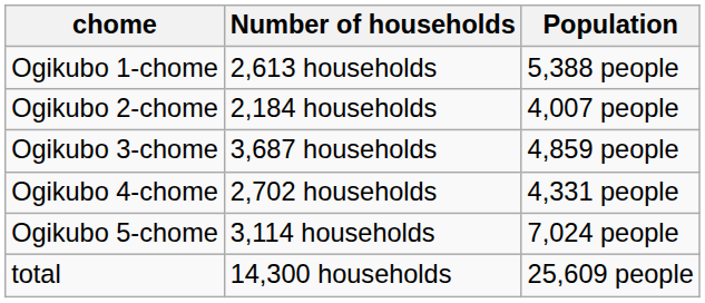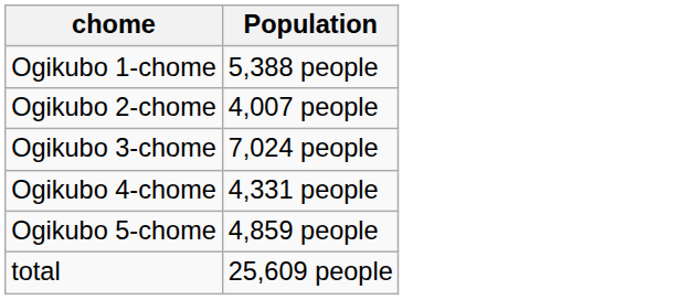- column: Number of households | 2,613 households | 2,184 households | 3,687 households | 2,702 households | 3,114 households | 14,300 households
Ogikubo 3-chome | Population: 4,859 people -> 7,024 people
Ogikubo 5-chome | Population: 7,024 people -> 4,859 people
